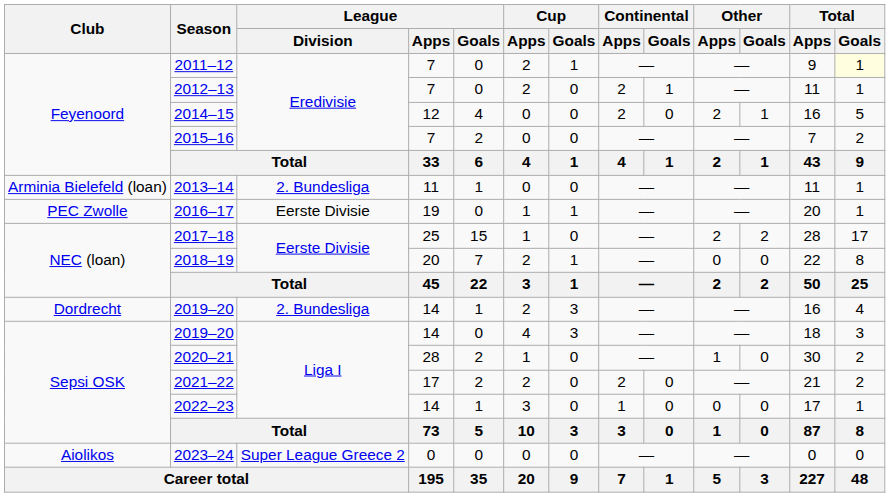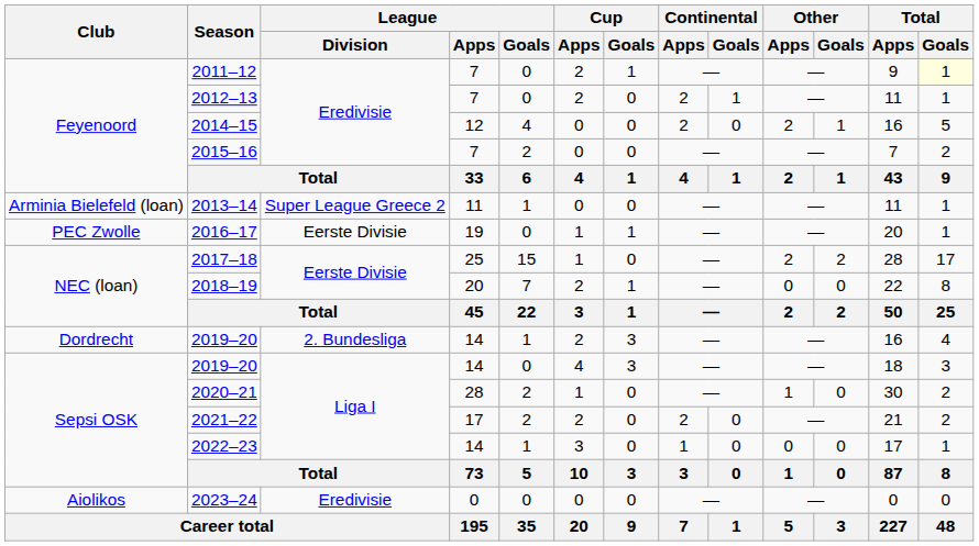2013–14 | League / Division: 2. Bundesliga -> Super League Greece 2
2023–24 | League / Division: Super League Greece 2 -> Eredivisie
